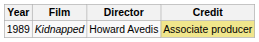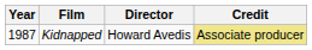Kidnapped | Year: 1989 -> 1987
